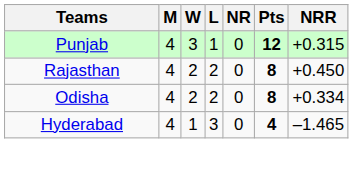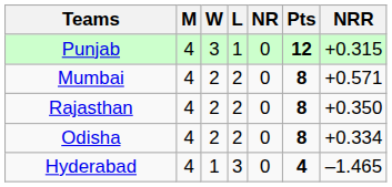+ row: Mumbai | 4 | 2 | 2 | 0 | 8 | +0.571
Rajasthan | NRR: +0.450 -> +0.350
